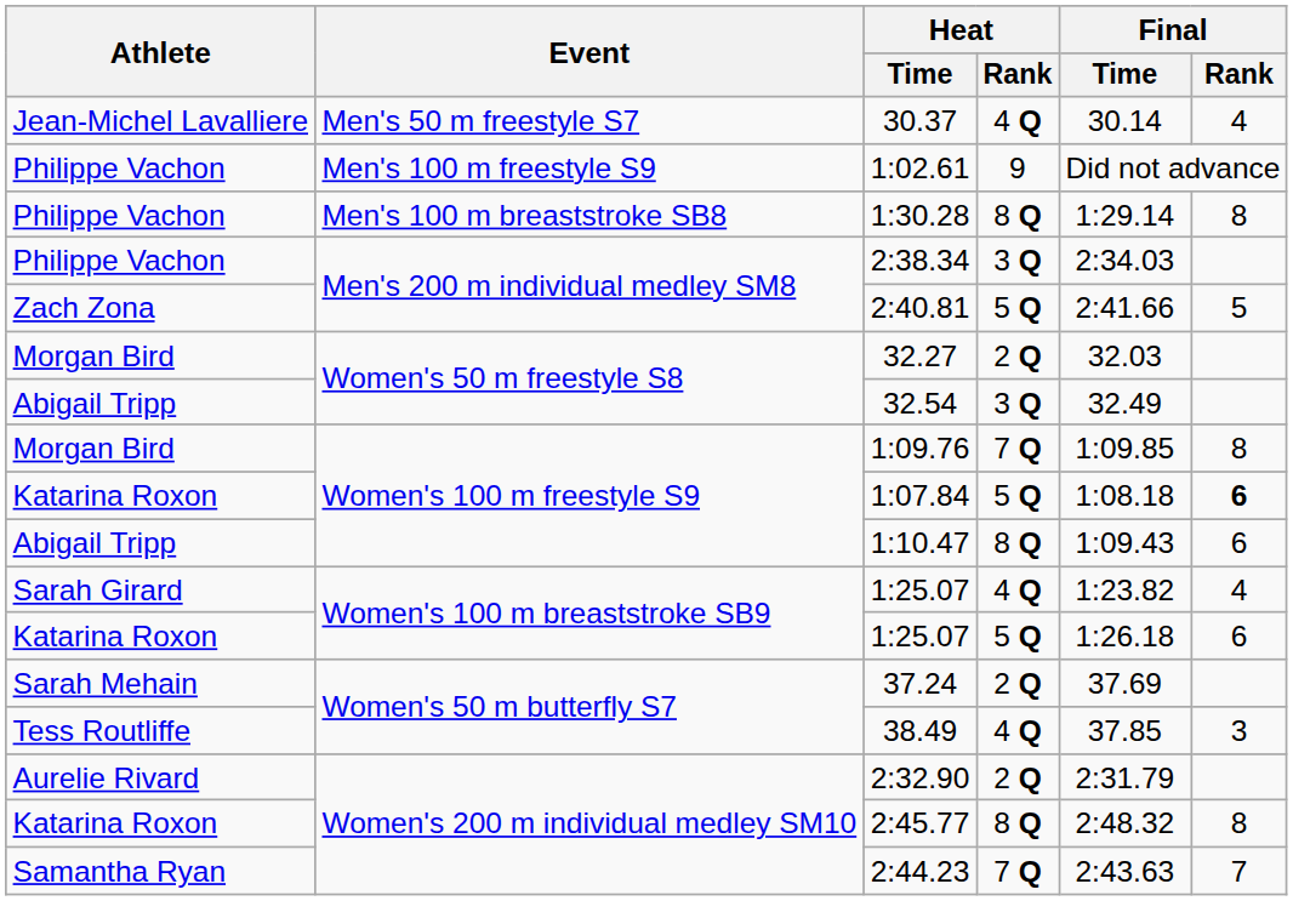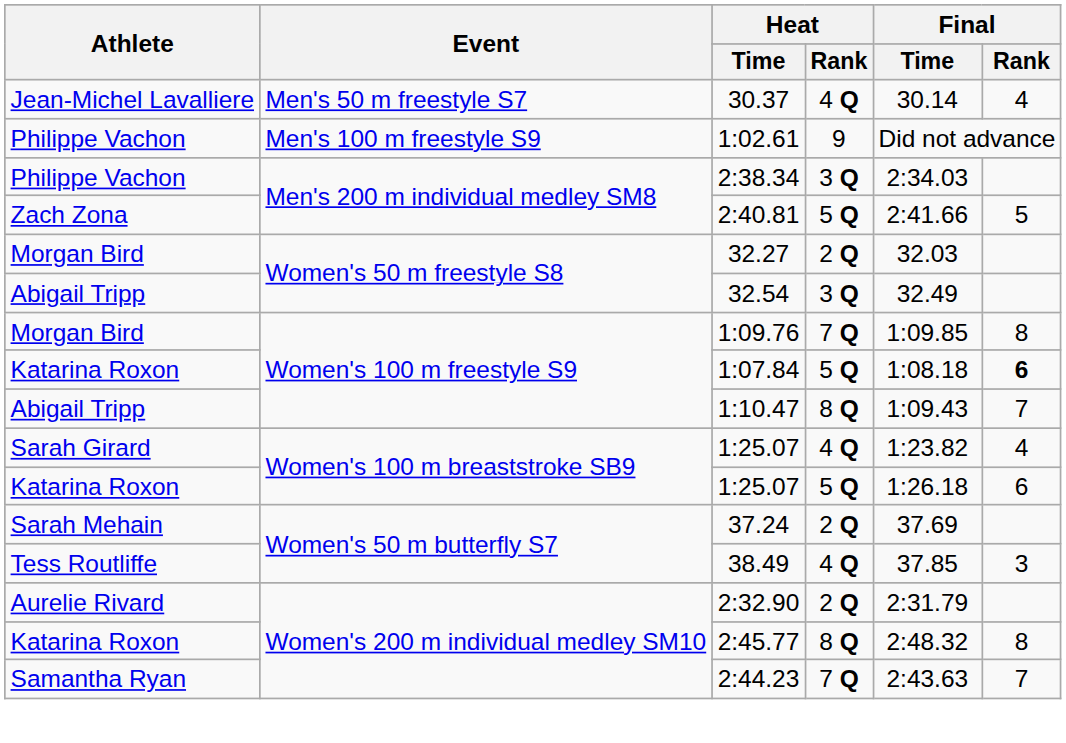- row: Philippe Vachon | Men's 100 m breaststroke SB8 | 1:30.28 | 8 Q | 1:29.14 | 8
1:10.47 | Final / Rank: 6 -> 7
